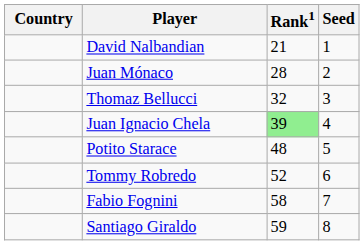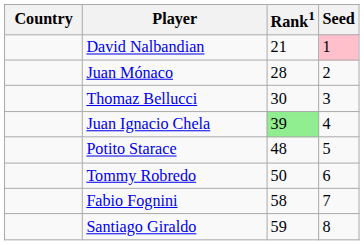David Nalbandian | Seed: no background -> pink background
Thomaz Bellucci | Rank1: 32 -> 30
Tommy Robredo | Rank1: 52 -> 50
